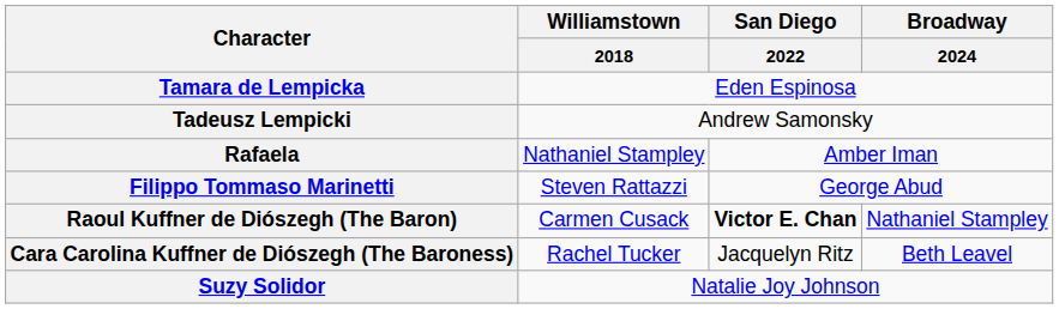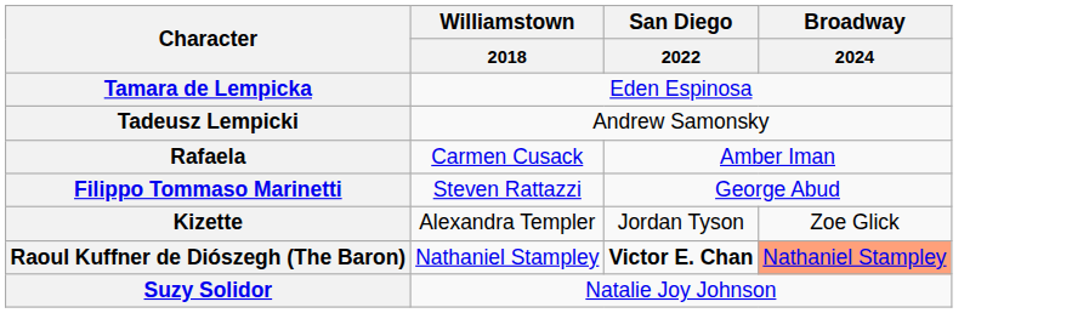Rafaela | Williamstown / 2018: Nathaniel Stampley -> Carmen Cusack
+ row: Kizette | Alexandra Templer | Jordan Tyson | Zoe Glick
Raoul Kuffner de Diószegh (The Baron) | Williamstown / 2018: Carmen Cusack -> Nathaniel Stampley
Raoul Kuffner de Diószegh (The Baron) | Broadway / 2024: no background -> lightsalmon background
- row: Cara Carolina Kuffner de Diószegh (The Baroness) | Rachel Tucker | Jacquelyn Ritz | Beth Leavel
